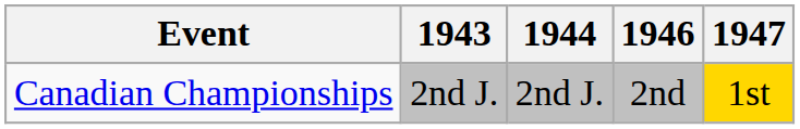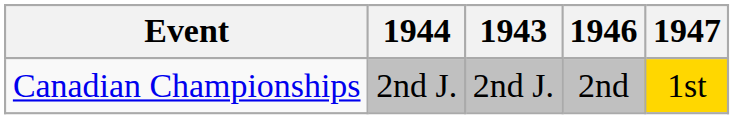columns swapped: 1943 <-> 1944
